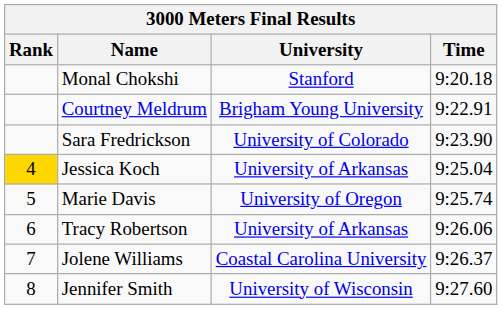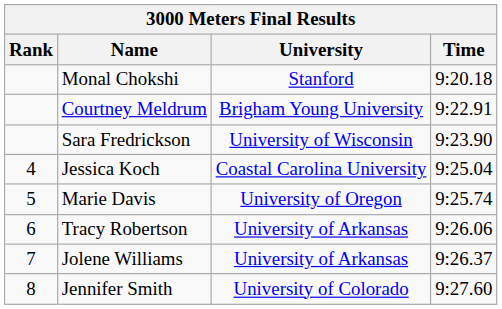Sara Fredrickson | University: University of Colorado -> University of Wisconsin
Jessica Koch | Rank: gold background -> no background
Jessica Koch | University: University of Arkansas -> Coastal Carolina University
Jolene Williams | University: Coastal Carolina University -> University of Arkansas
Jennifer Smith | University: University of Wisconsin -> University of Colorado
